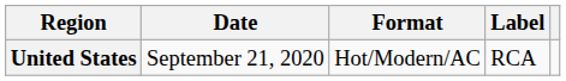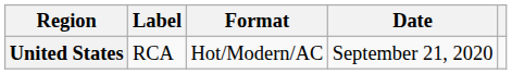columns swapped: Date <-> Label
